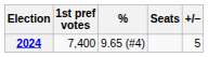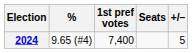columns swapped: 1st pref votes <-> %
